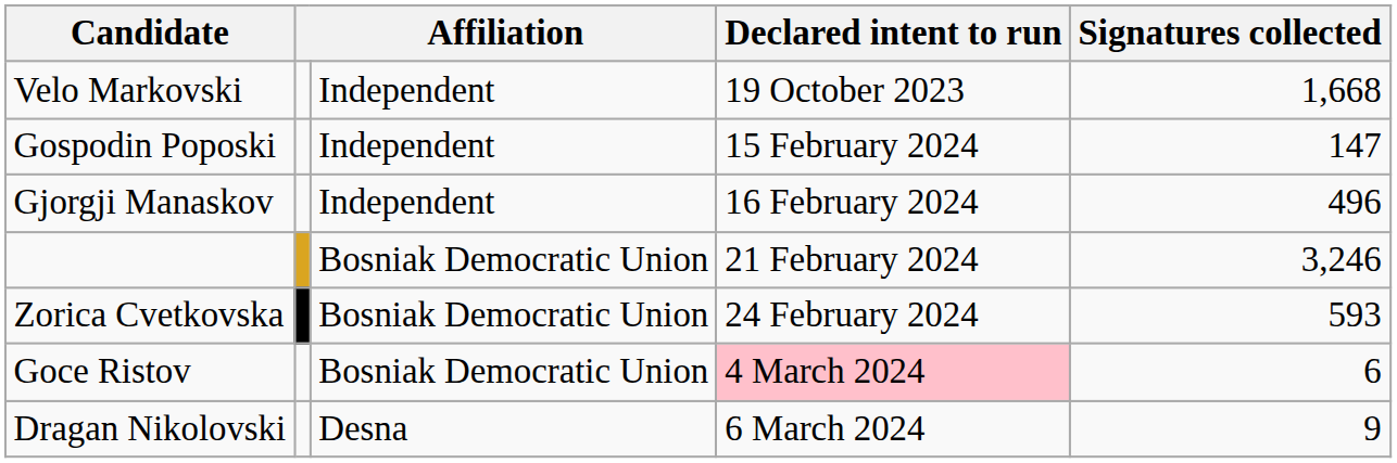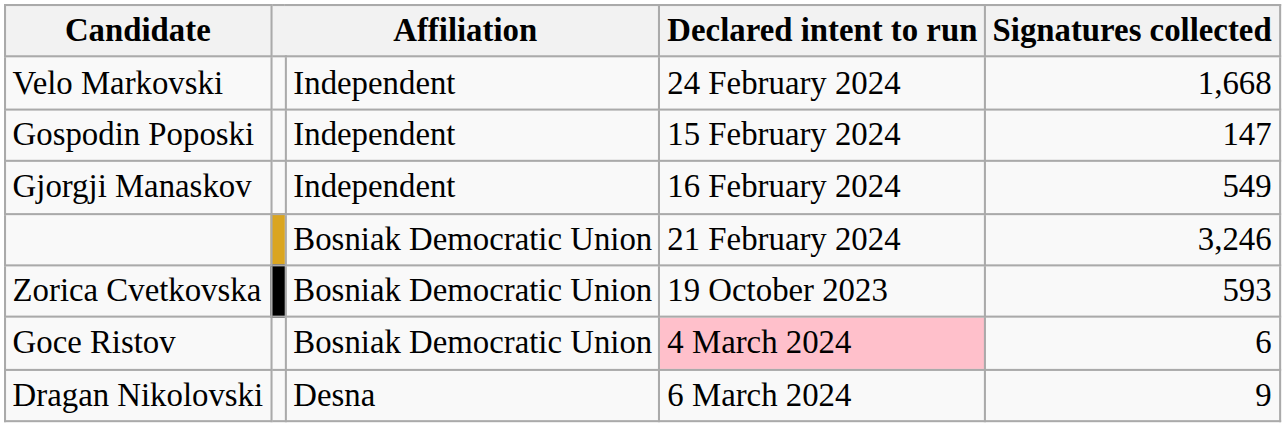Velo Markovski | Declared intent to run: 19 October 2023 -> 24 February 2024
Gjorgji Manaskov | Signatures collected: 496 -> 549
Zorica Cvetkovska | Declared intent to run: 24 February 2024 -> 19 October 2023
